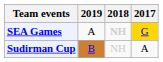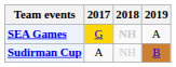columns swapped: 2017 <-> 2019
